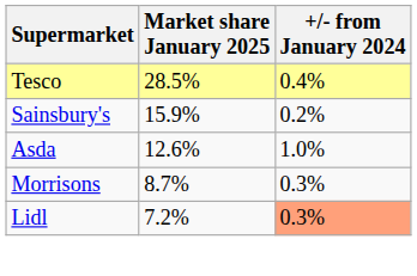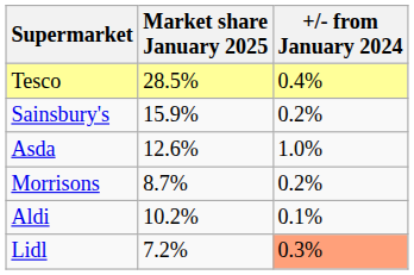Morrisons | +/- from January 2024: 0.3% -> 0.2%
+ row: Aldi | 10.2% | 0.1%
